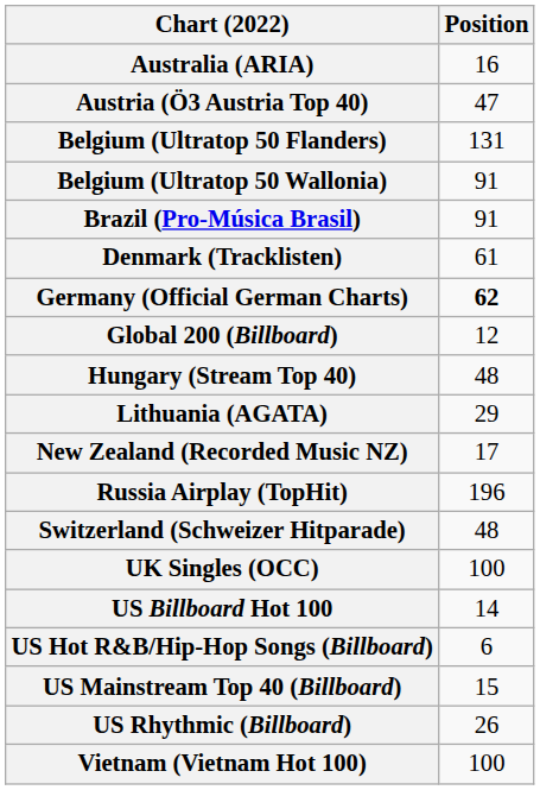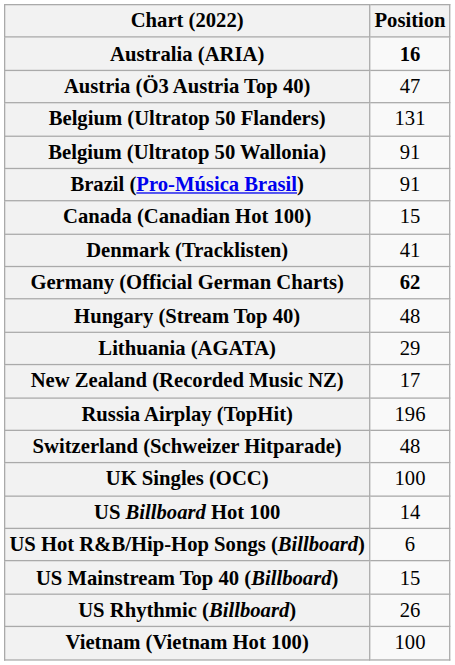Australia (ARIA) | Position: normal -> bold
+ row: Canada (Canadian Hot 100) | 15
Denmark (Tracklisten) | Position: 61 -> 41
- row: Global 200 (Billboard) | 12
